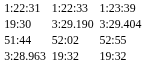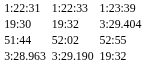19:30 | column 5: 3:29.190 -> 19:32
3:28.963 | column 5: 19:32 -> 3:29.190
